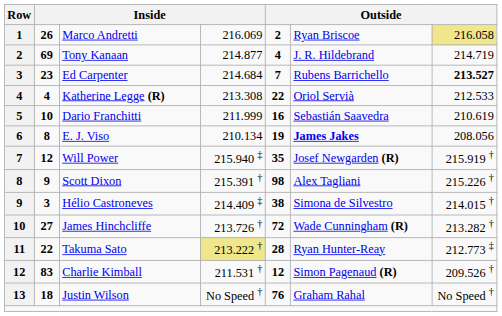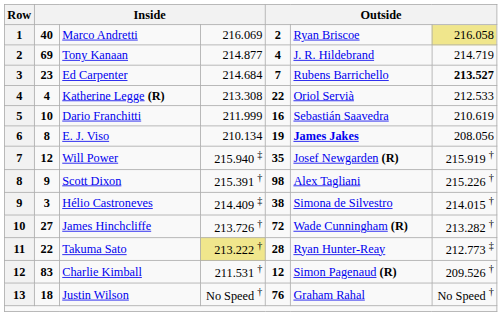Marco Andretti | column 2: 26 -> 40
